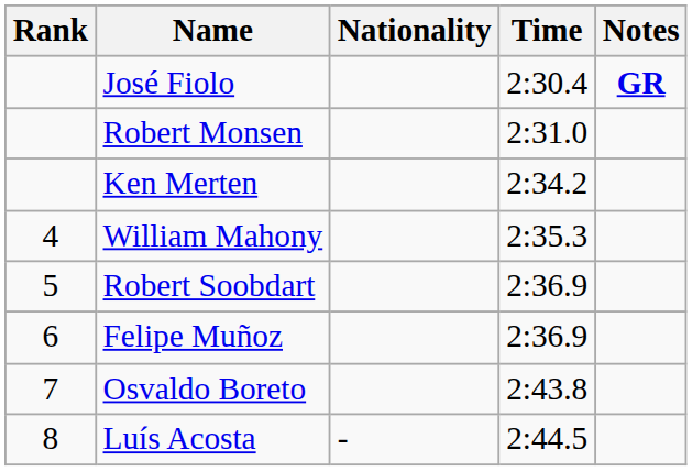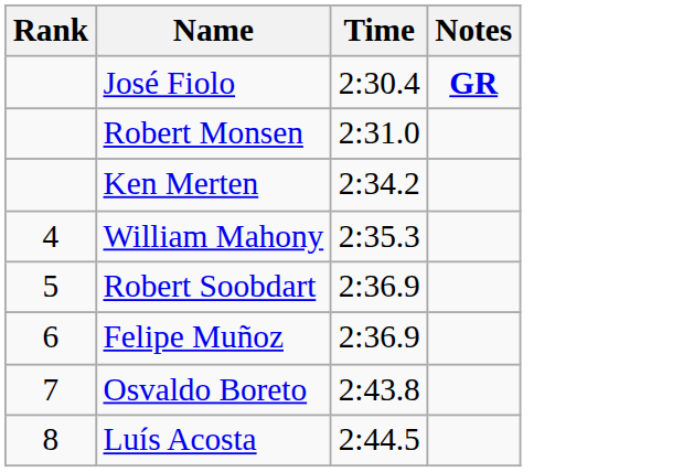- column: Nationality | -
